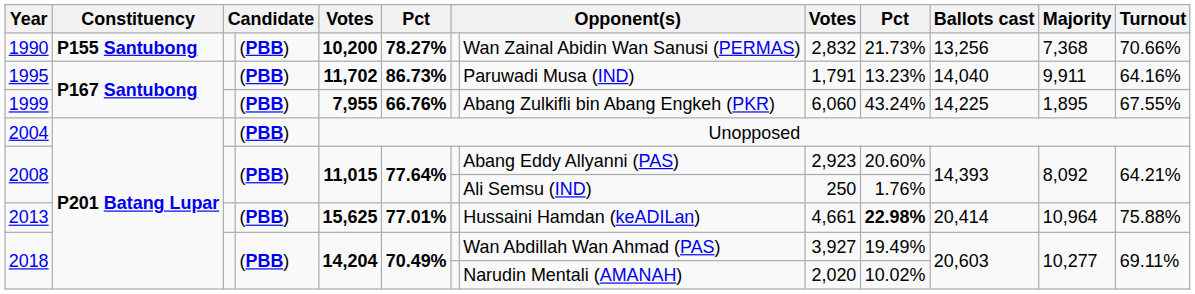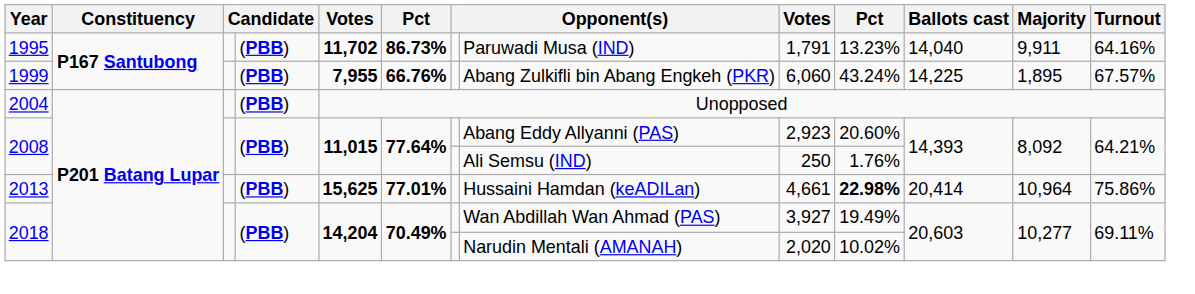- row: 1990 | P155 Santubong | (PBB) | 10,200 | 78.27% | Wan Zainal Abidin Wan Sanusi (PERMAS) | 2,832 | 21.73% | 13,256 | 7,368 | 70.66%
1999 | Turnout: 67.55% -> 67.57%
2013 | Turnout: 75.88% -> 75.86%
